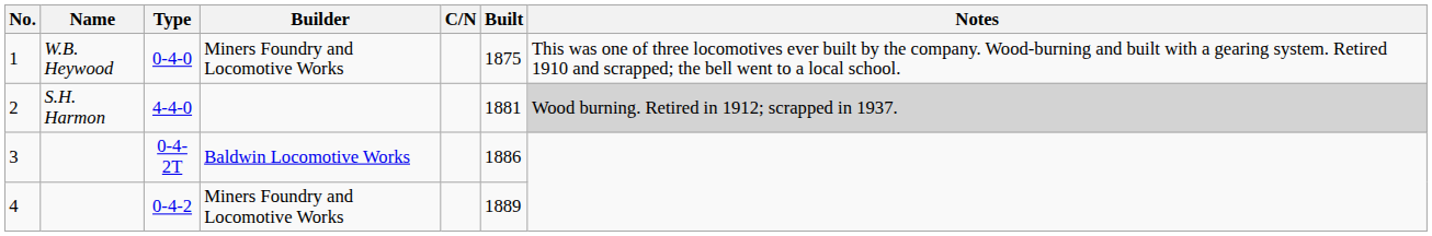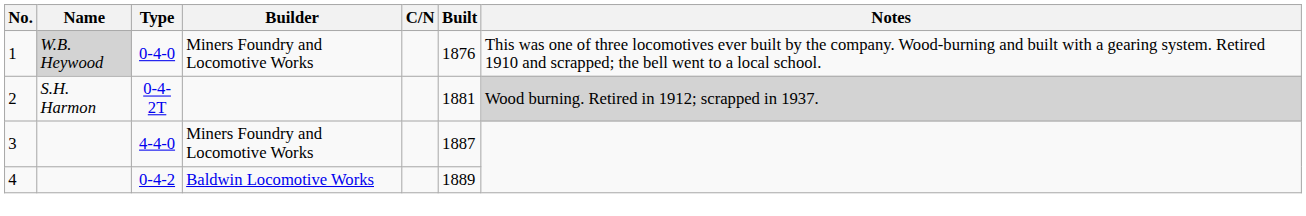1 | Name: no background -> lightgrey background
1 | Built: 1875 -> 1876
2 | Type: 4-4-0 -> 0-4-2T
3 | Type: 0-4-2T -> 4-4-0
3 | Builder: Baldwin Locomotive Works -> Miners Foundry and Locomotive Works
3 | Built: 1886 -> 1887
4 | Builder: Miners Foundry and Locomotive Works -> Baldwin Locomotive Works
